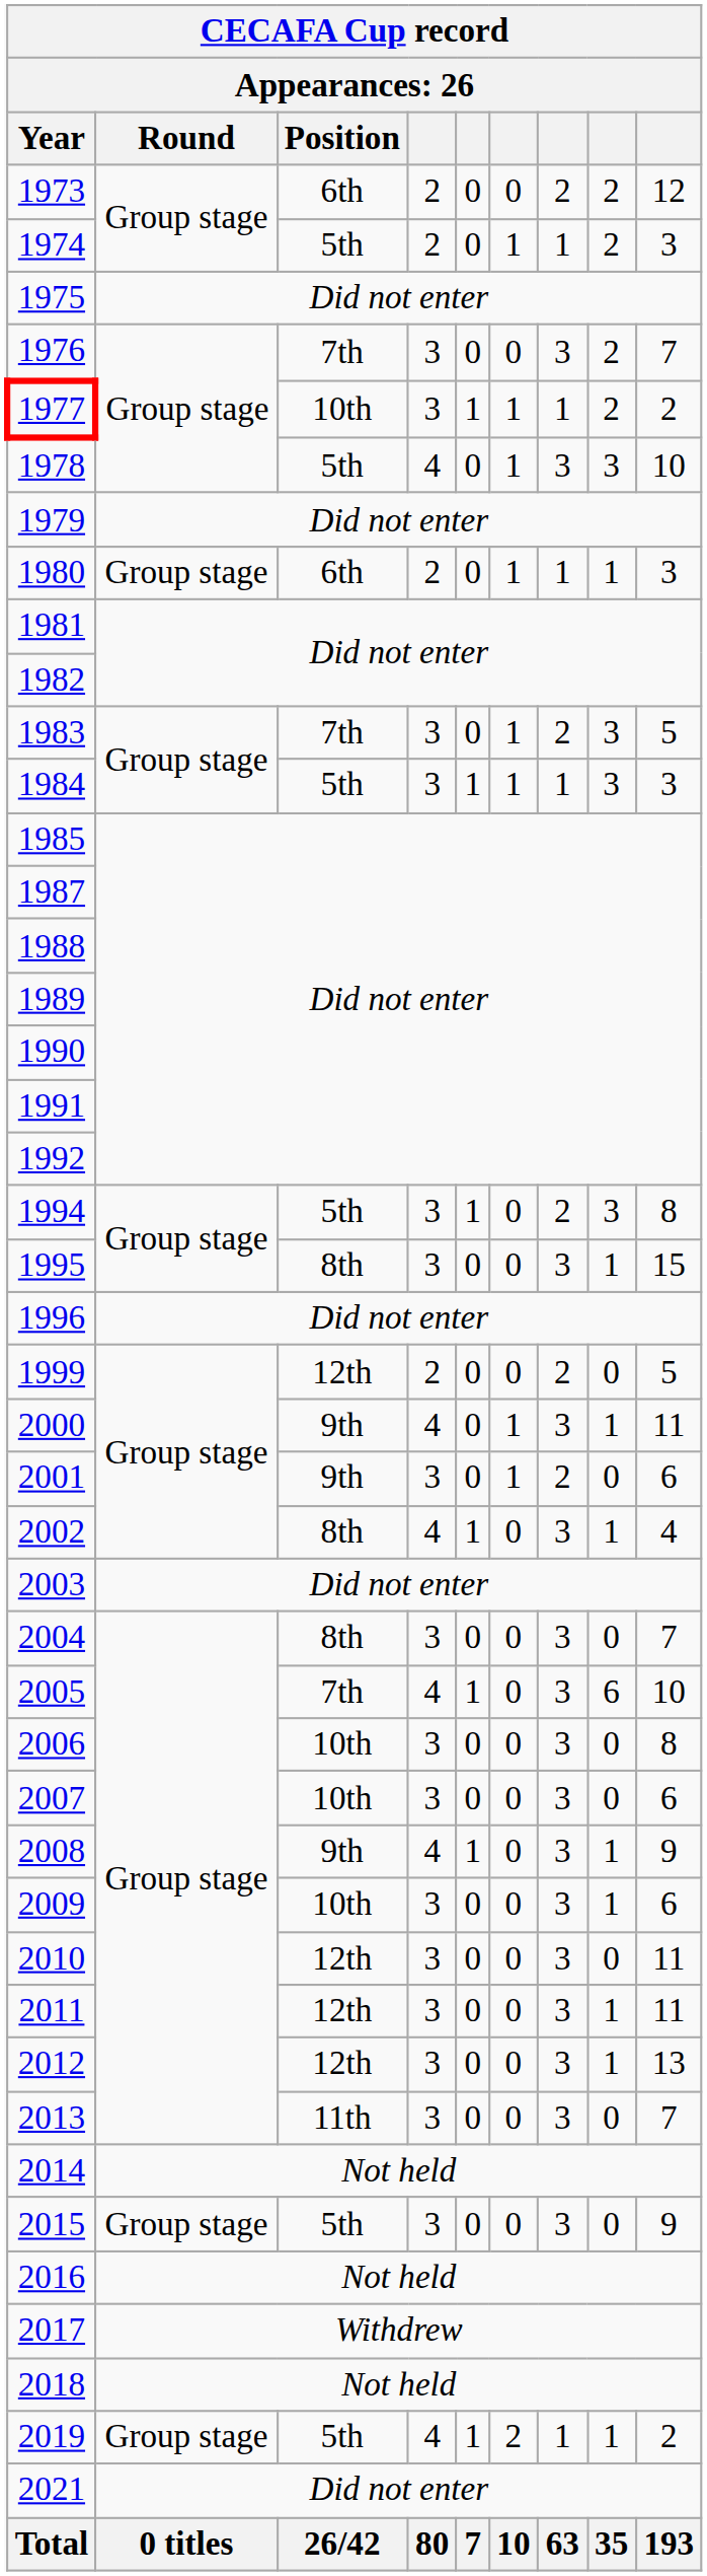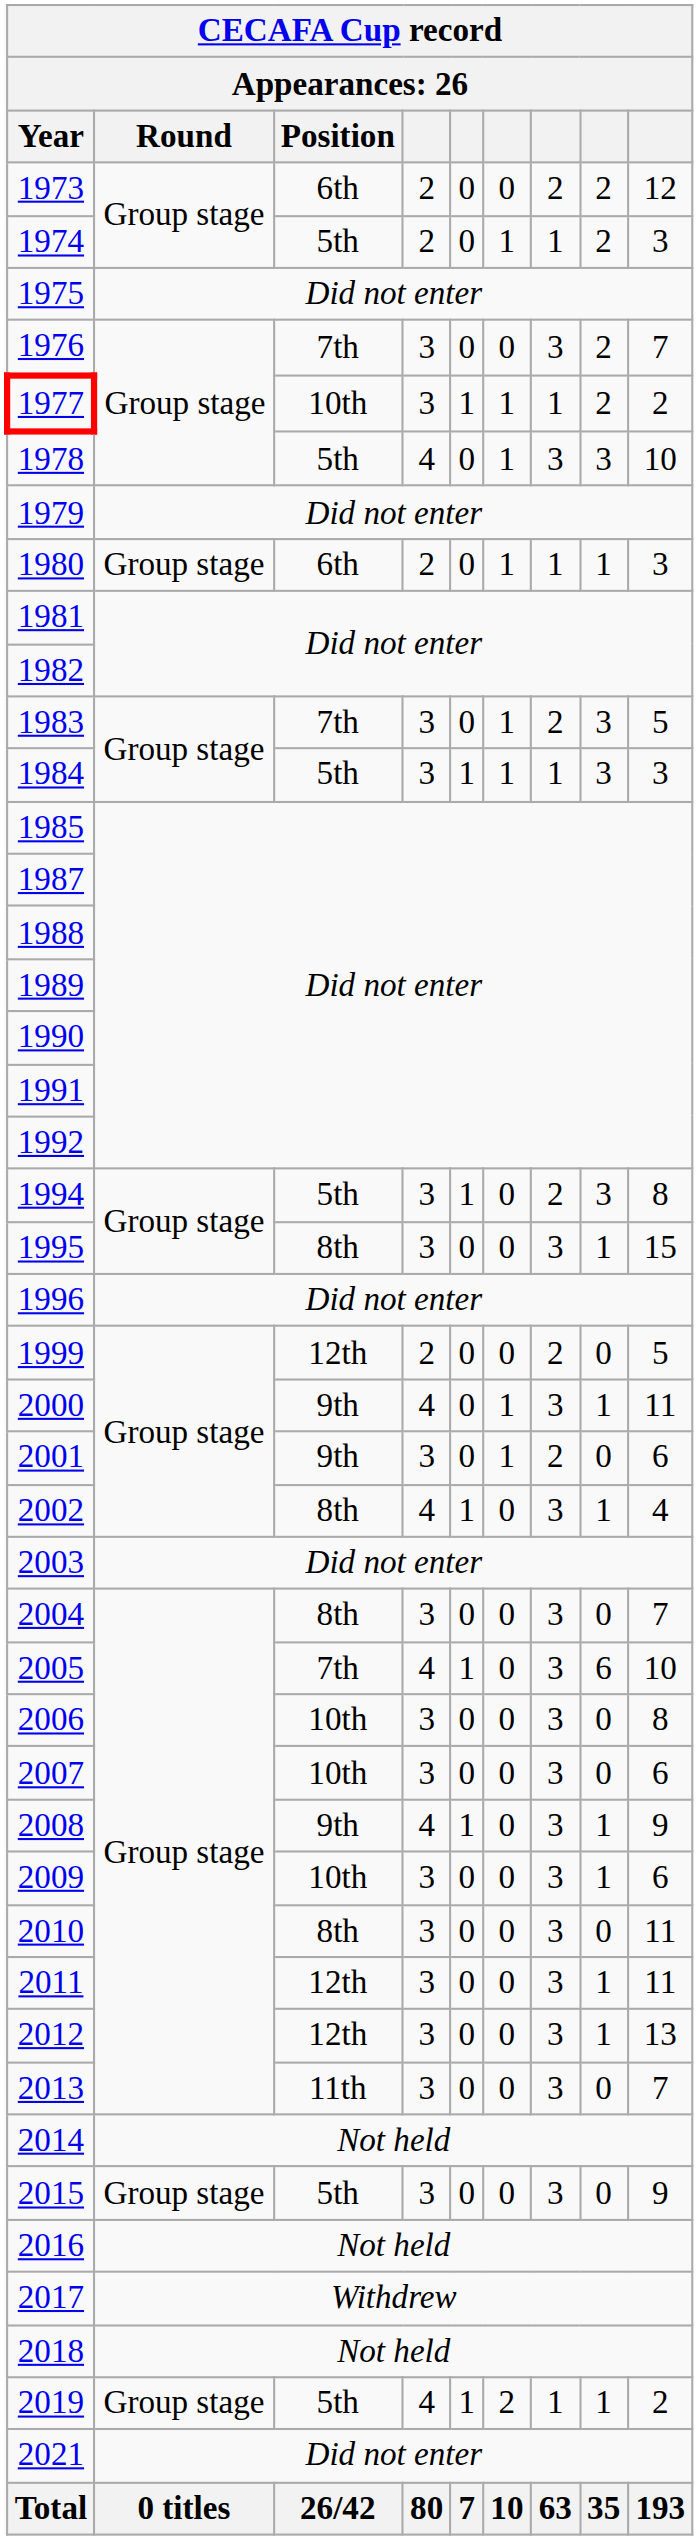2010 | Position: 12th -> 8th
